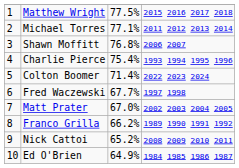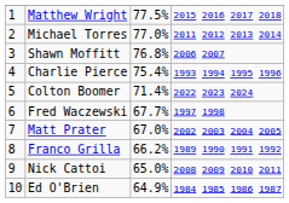Michael Torres | column 3: 77.1% -> 77.0%
Nick Cattoi | column 3: 65.2% -> 65.0%
